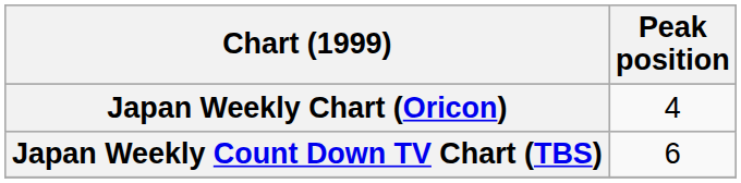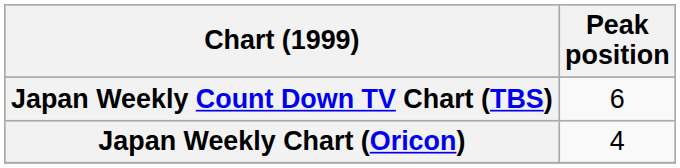rows swapped: Japan Weekly Chart (Oricon) <-> Japan Weekly Count Down TV Chart (TBS)
